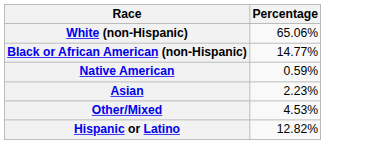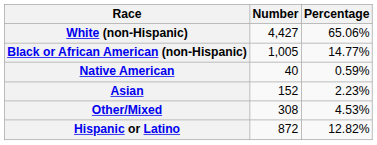+ column: Number | 4,427 | 1,005 | 40 | 152 | 308 | 872
